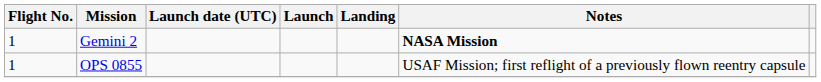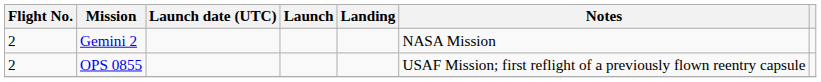Gemini 2 | Flight No.: 1 -> 2
Gemini 2 | Notes: bold -> normal
OPS 0855 | Flight No.: 1 -> 2
